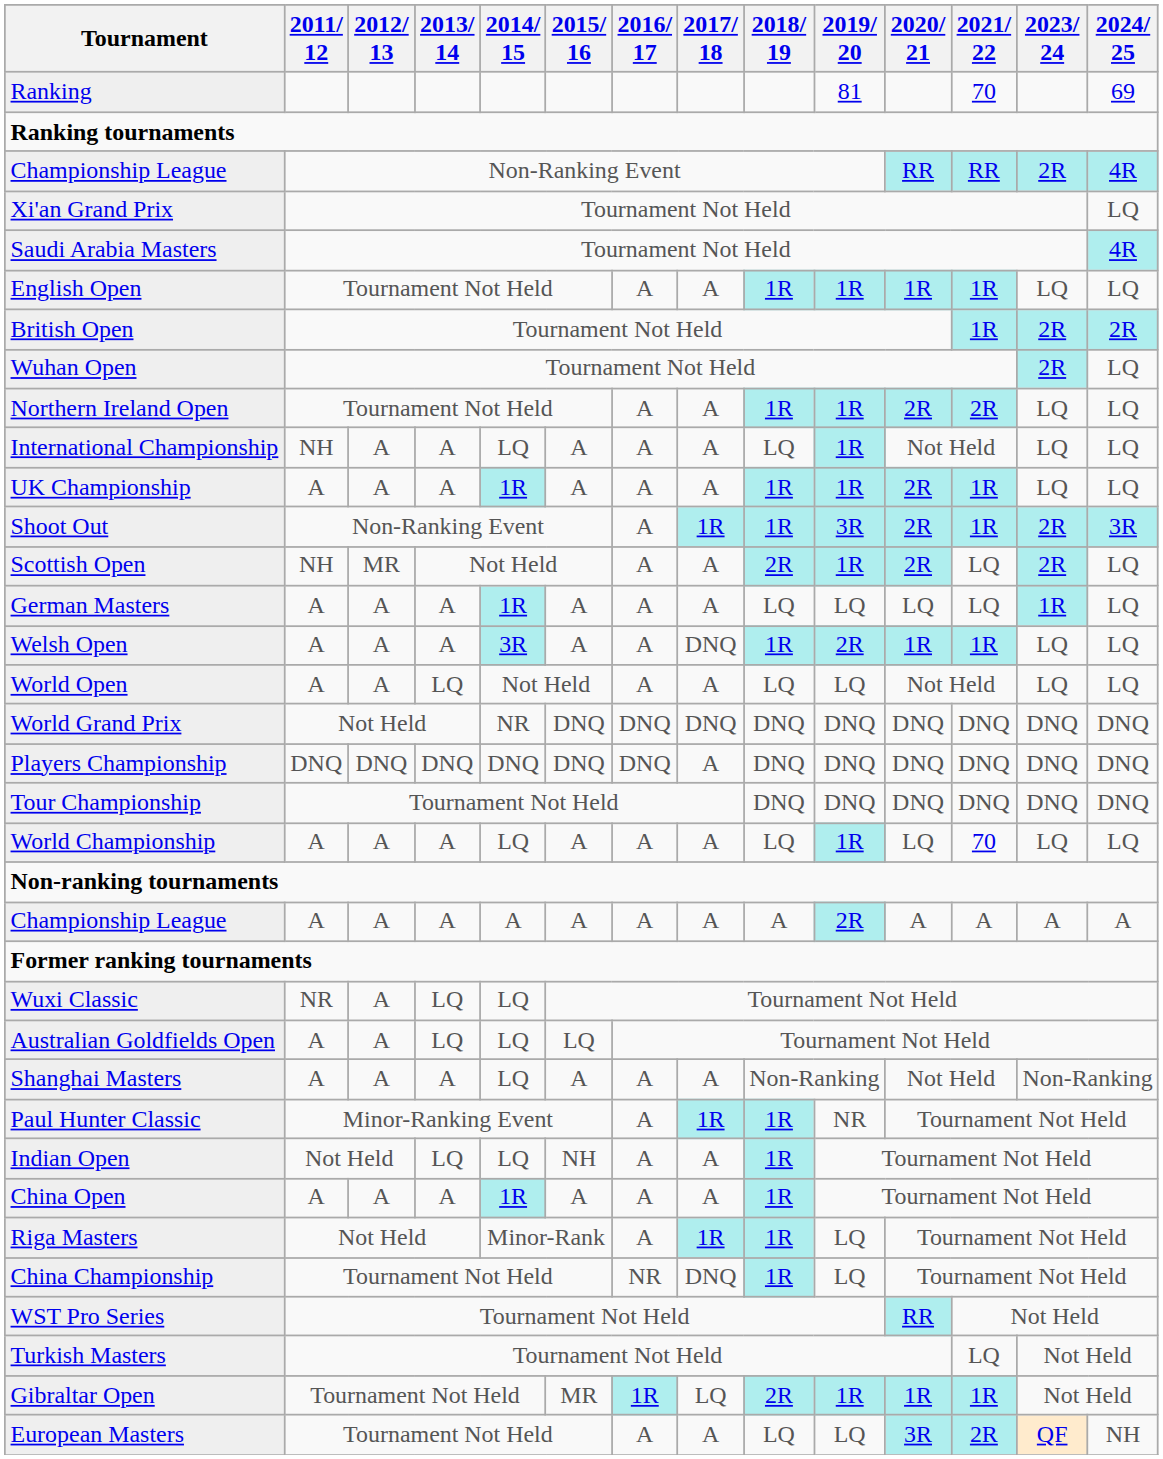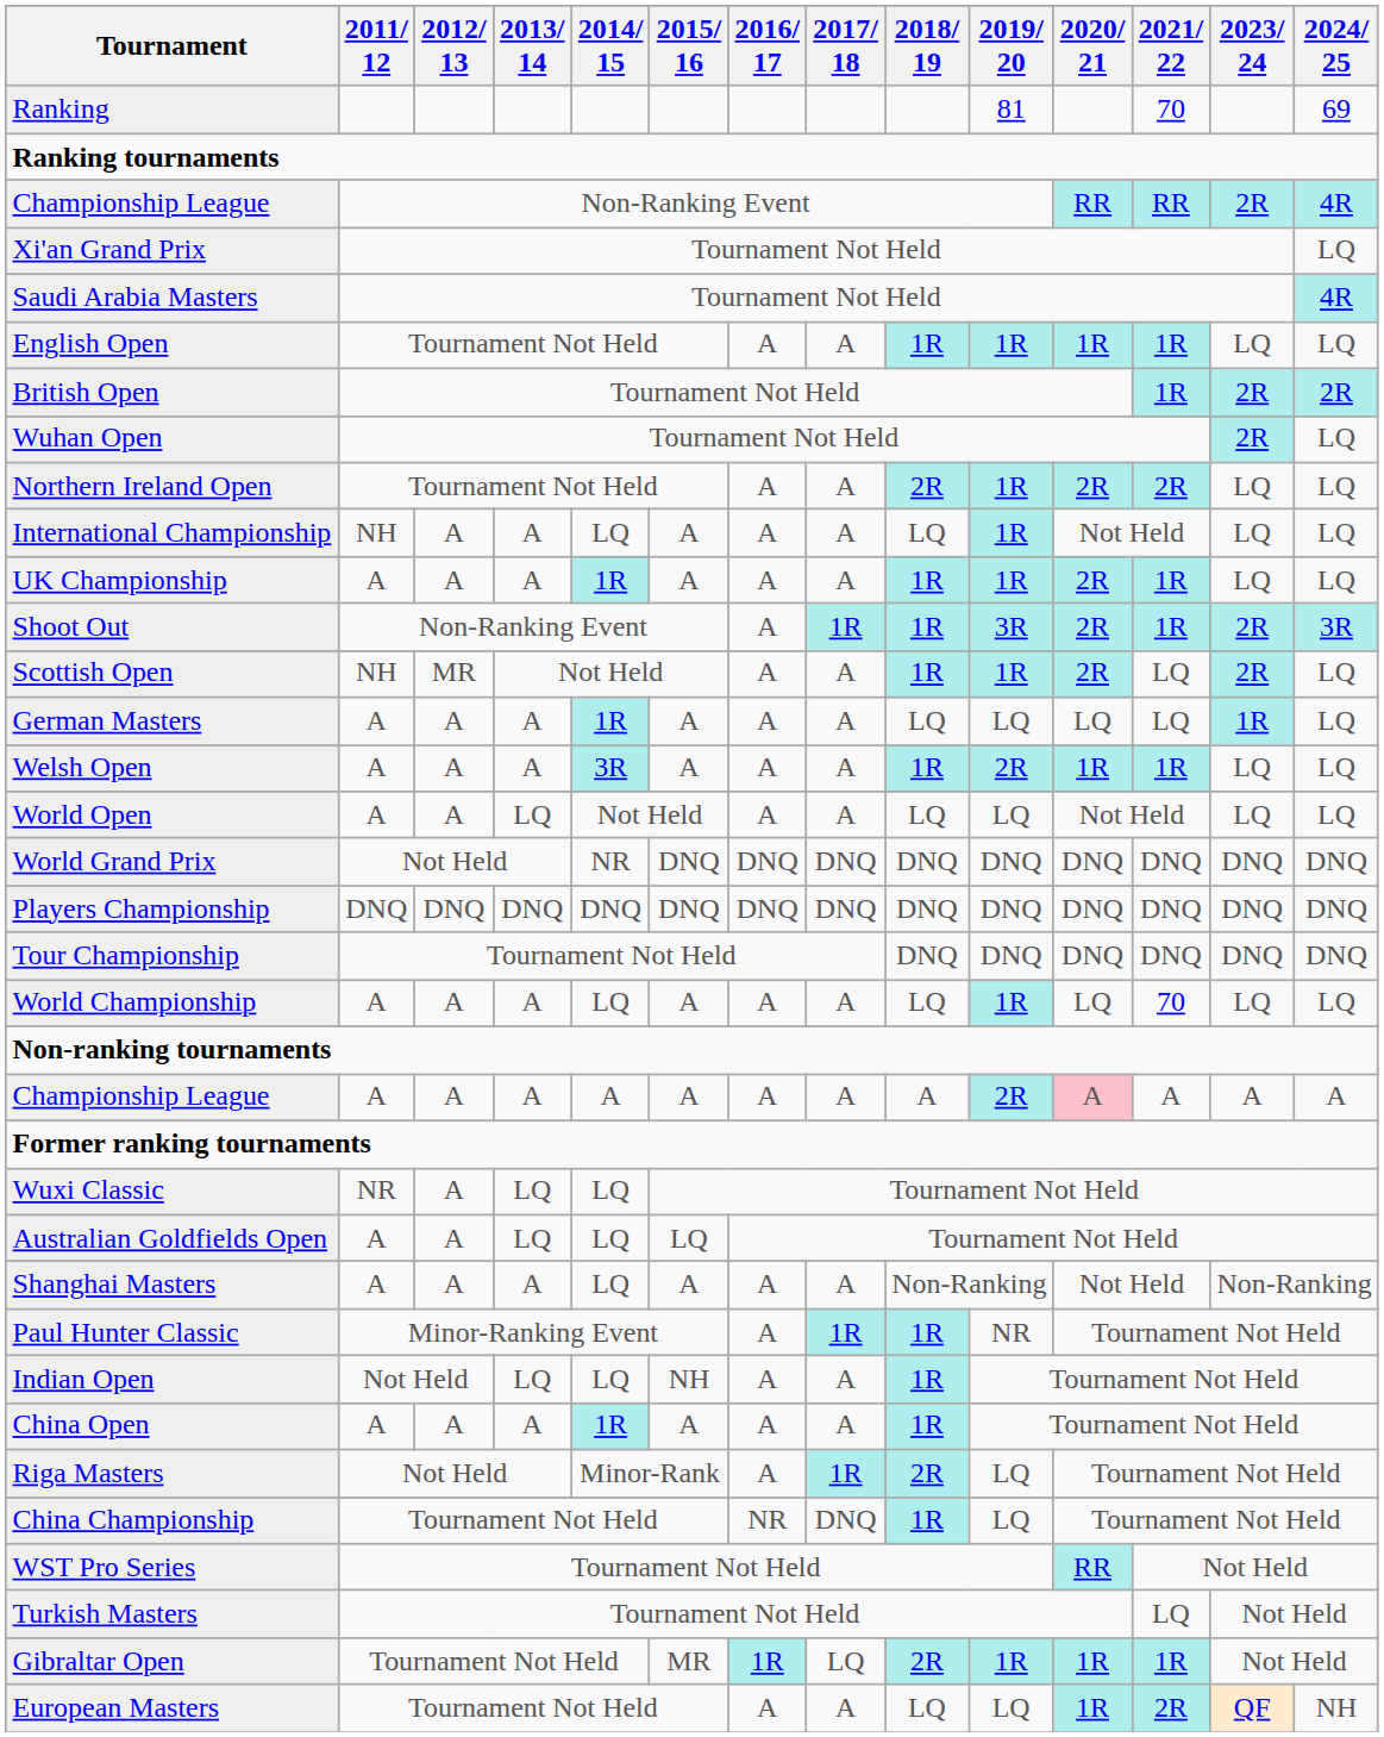Northern Ireland Open | 2018/ 19: 1R -> 2R
Scottish Open | 2018/ 19: 2R -> 1R
Welsh Open | 2017/ 18: DNQ -> A
Players Championship | 2017/ 18: A -> DNQ
Championship League / A | 2020/ 21: no background -> pink background
Riga Masters | 2018/ 19: 1R -> 2R
European Masters | 2020/ 21: 3R -> 1R
